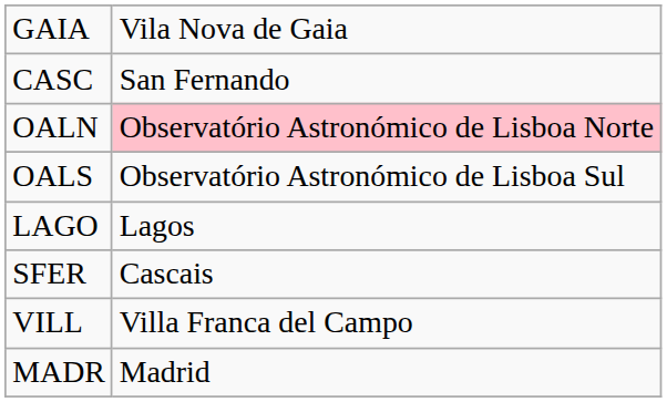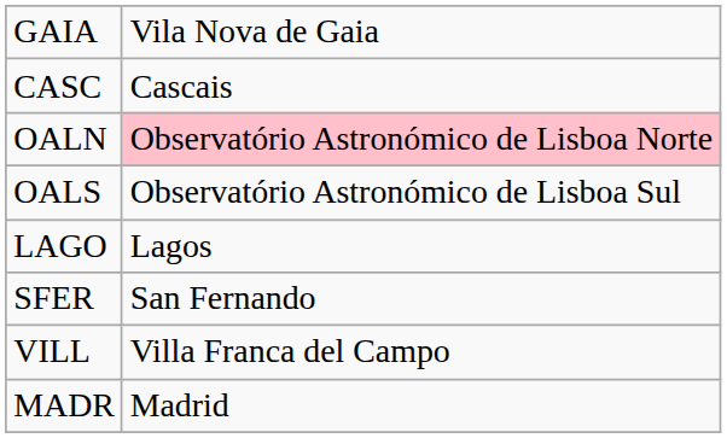CASC | column 2: San Fernando -> Cascais
SFER | column 2: Cascais -> San Fernando
